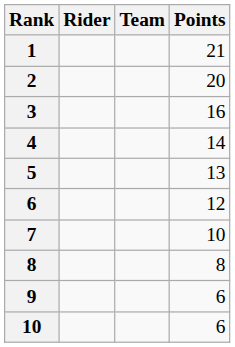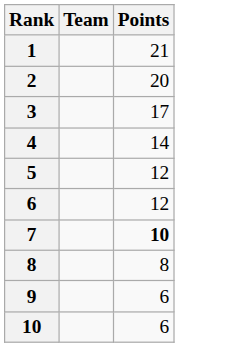- column: Rider
3 | Points: 16 -> 17
5 | Points: 13 -> 12
7 | Points: normal -> bold
